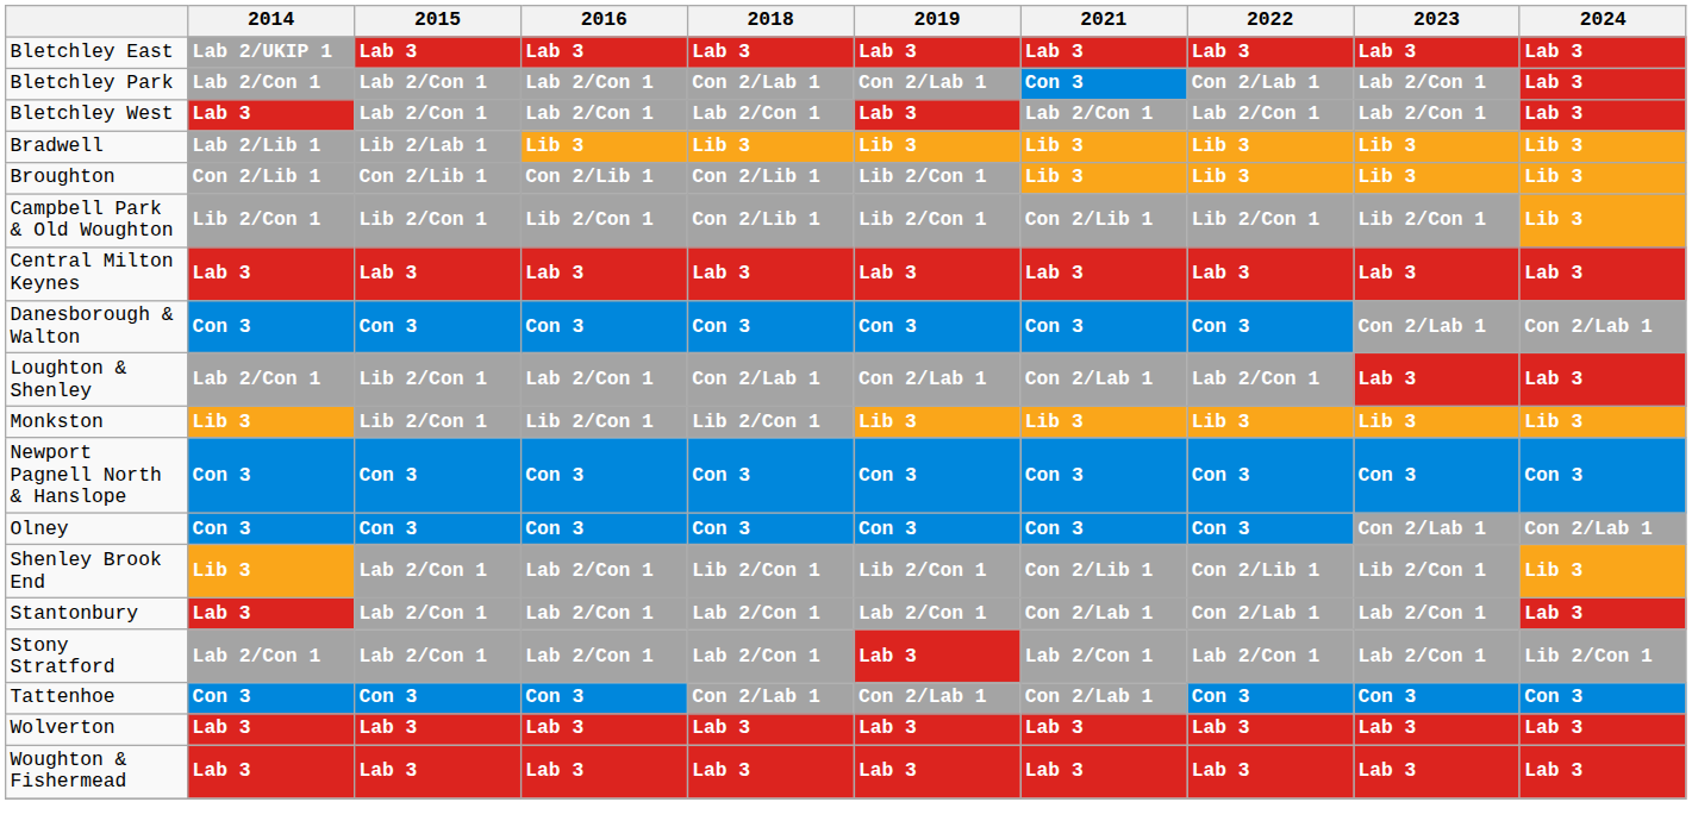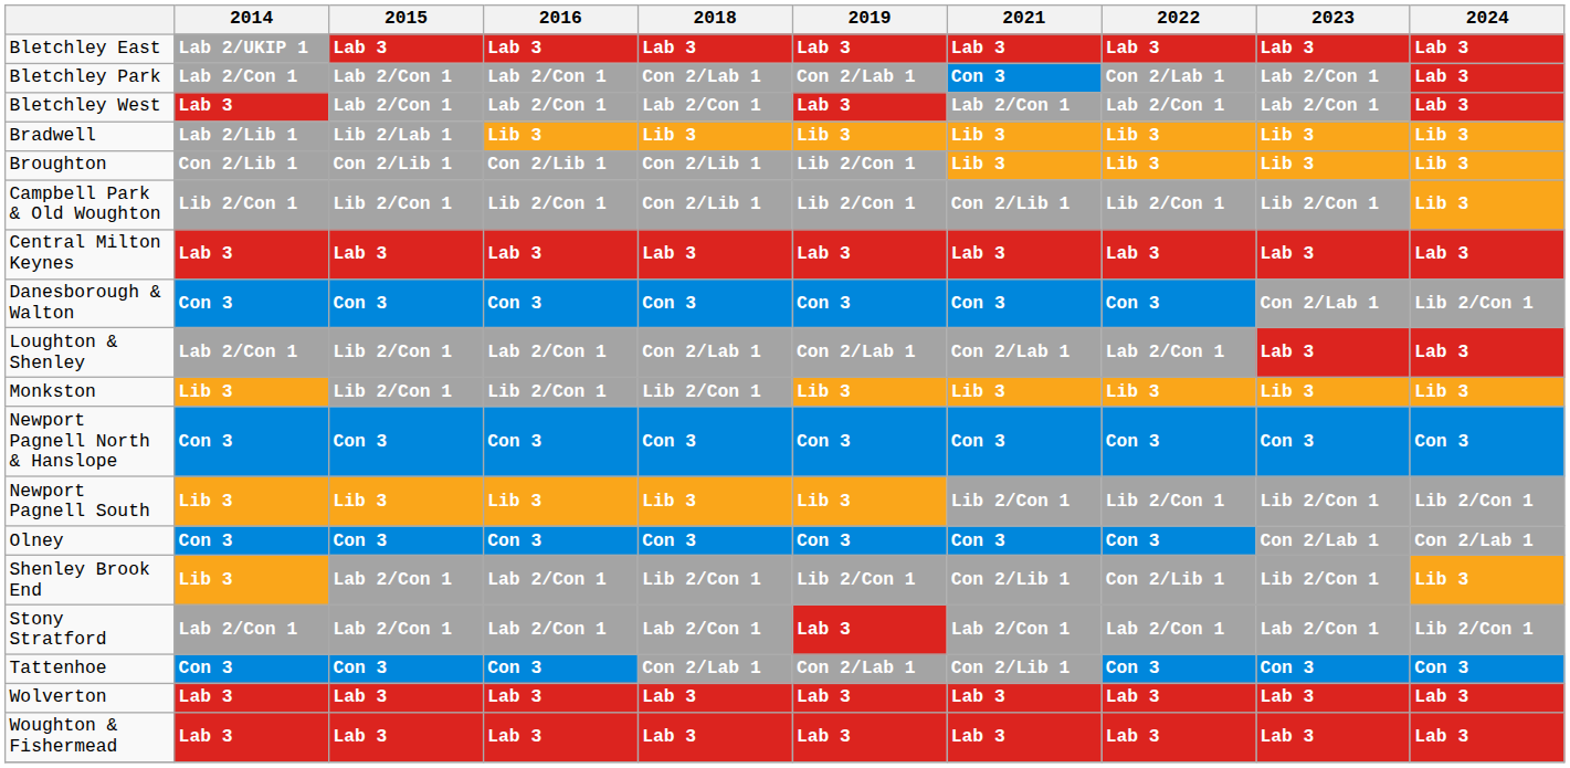Danesborough & Walton | 2024: Con 2/Lab 1 -> Lib 2/Con 1
+ row: Newport Pagnell South | Lib 3 | Lib 3 | Lib 3 | Lib 3 | Lib 3 | Lib 2/Con 1 | Lib 2/Con 1 | Lib 2/Con 1 | Lib 2/Con 1
- row: Stantonbury | Lab 3 | Lab 2/Con 1 | Lab 2/Con 1 | Lab 2/Con 1 | Lab 2/Con 1 | Con 2/Lab 1 | Con 2/Lab 1 | Lab 2/Con 1 | Lab 3
Tattenhoe | 2021: Con 2/Lab 1 -> Con 2/Lib 1
